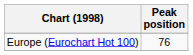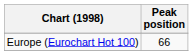Europe (Eurochart Hot 100) | Peak position: 76 -> 66
